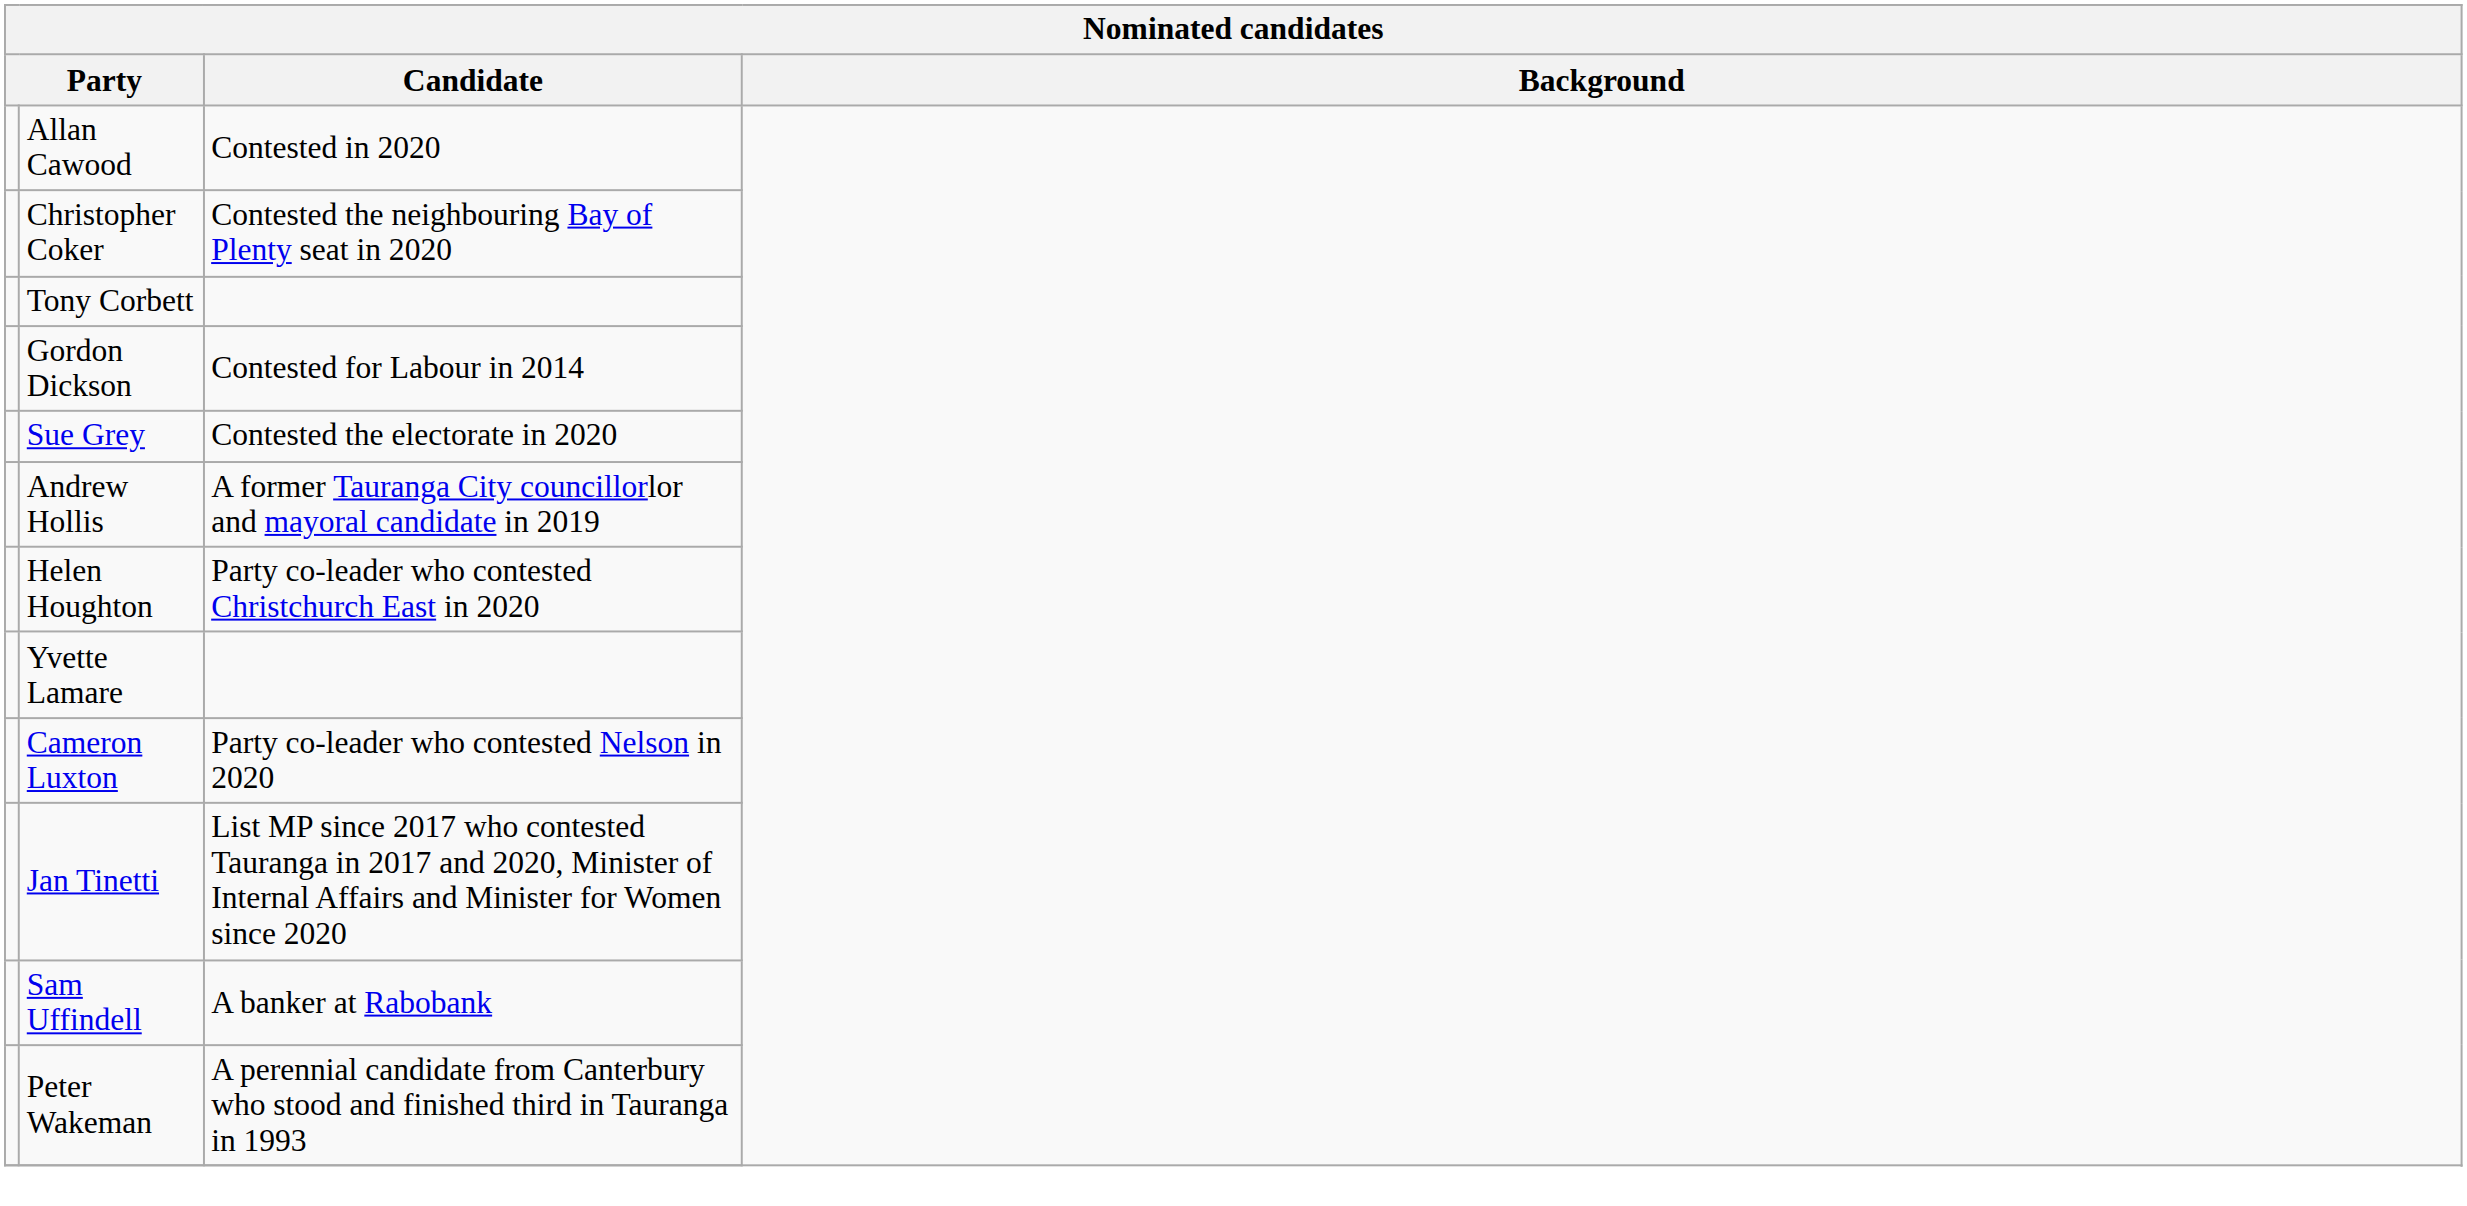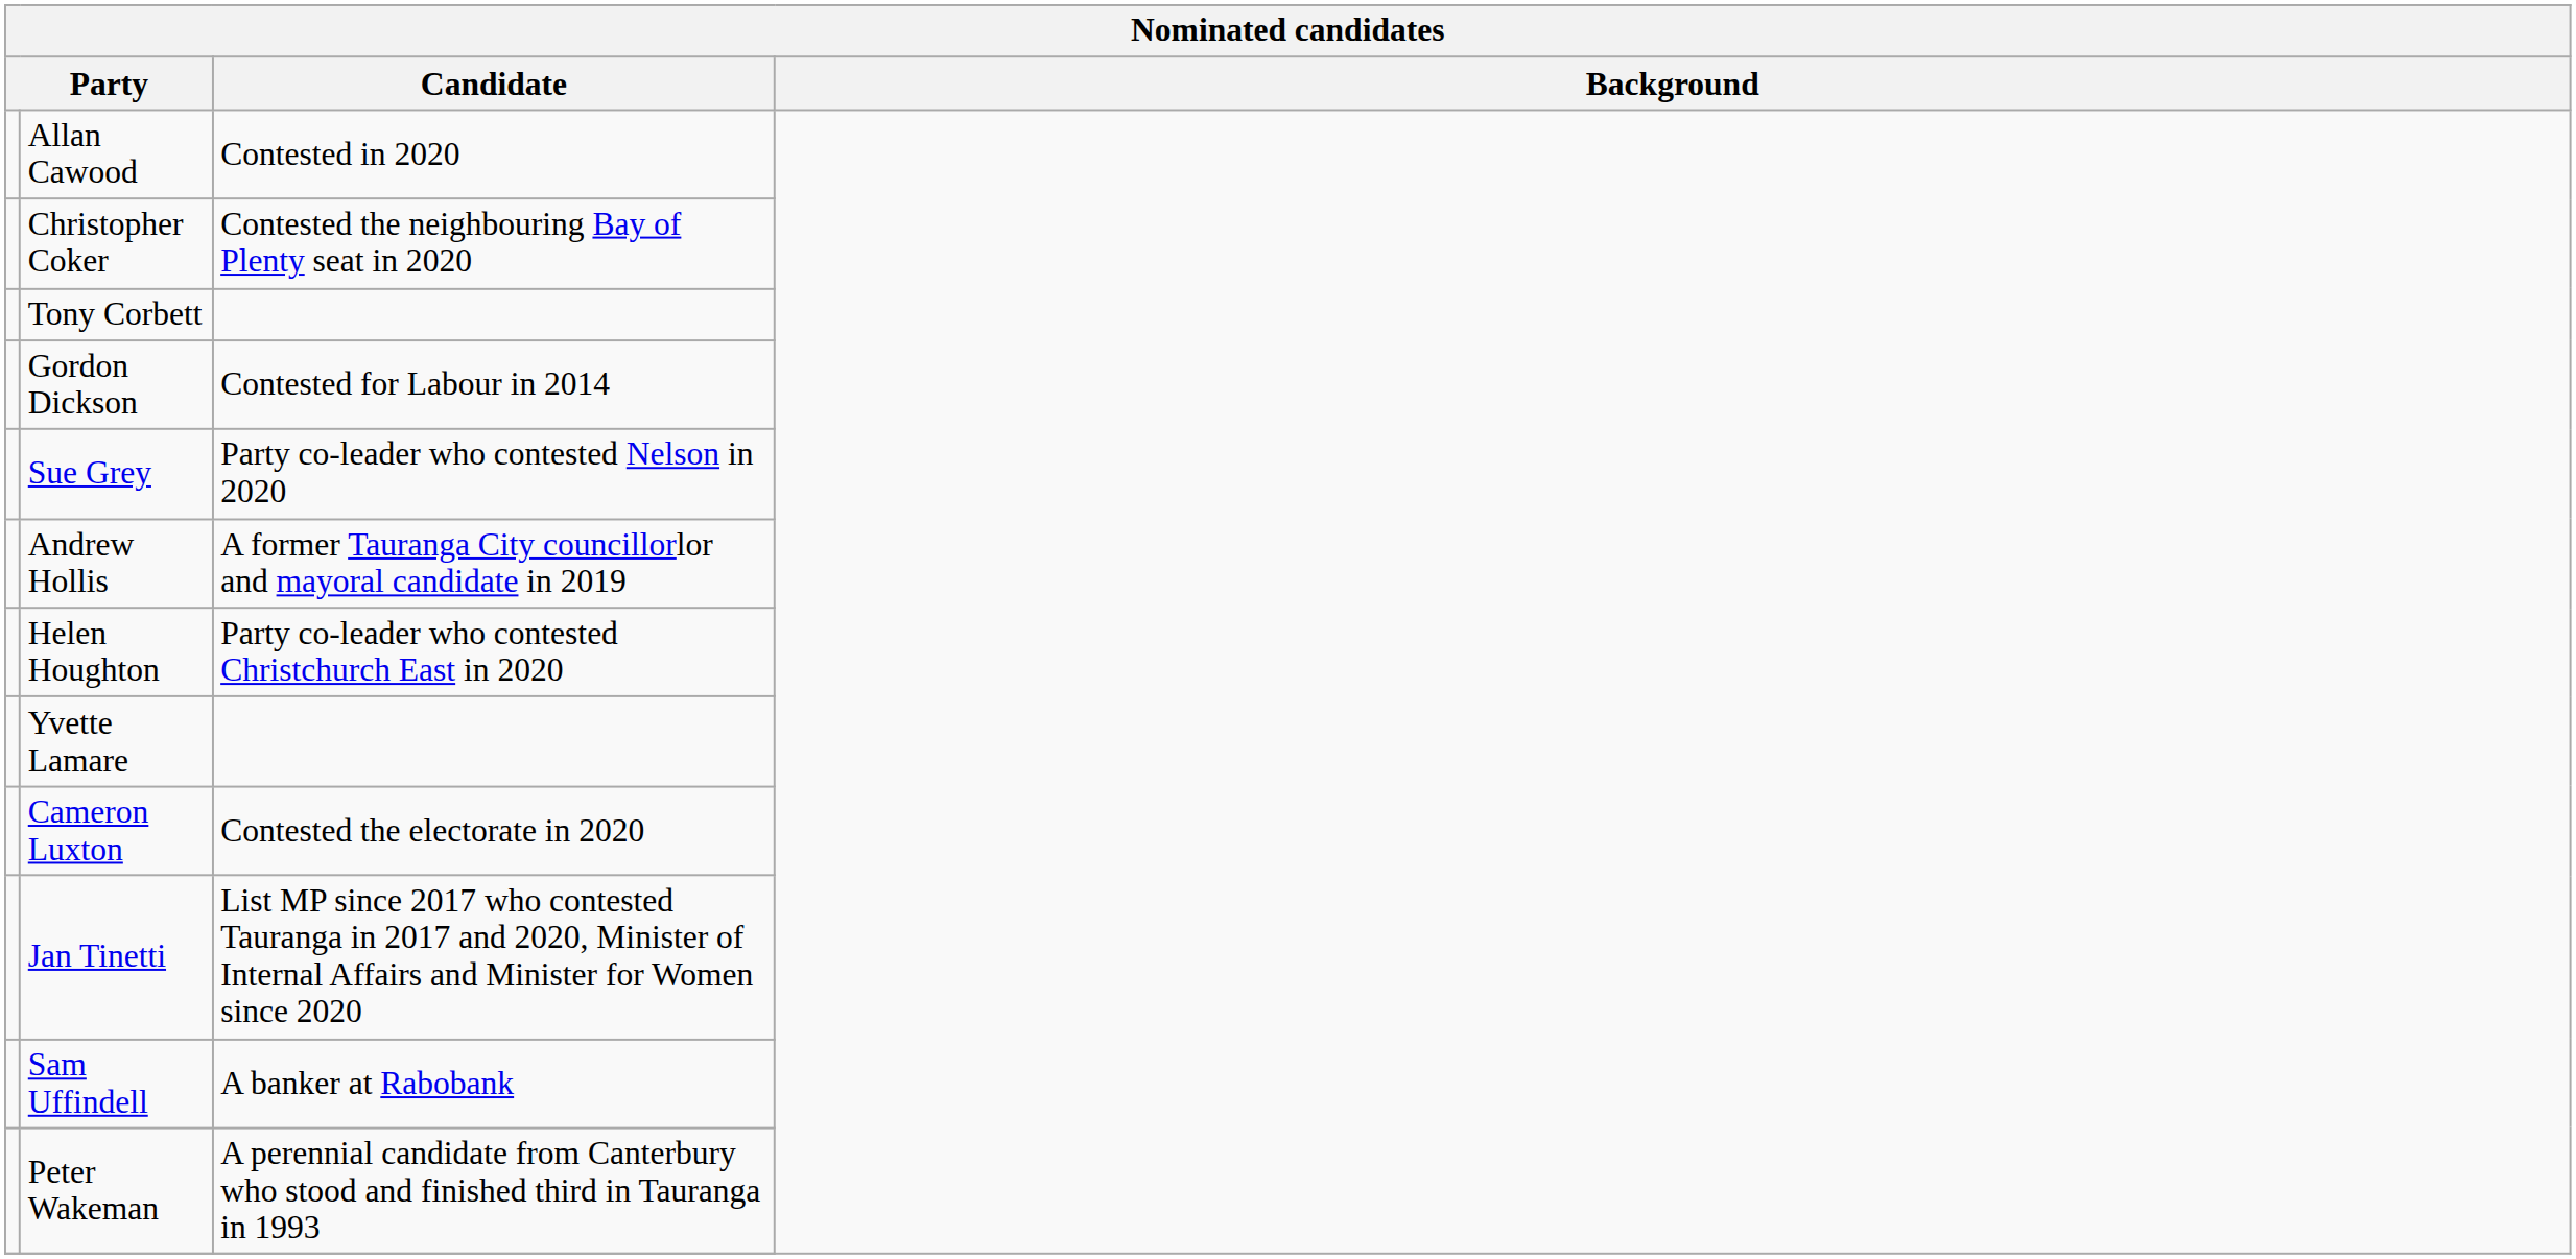Sue Grey | Candidate: Contested the electorate in 2020 -> Party co-leader who contested Nelson in 2020
Cameron Luxton | Candidate: Party co-leader who contested Nelson in 2020 -> Contested the electorate in 2020
